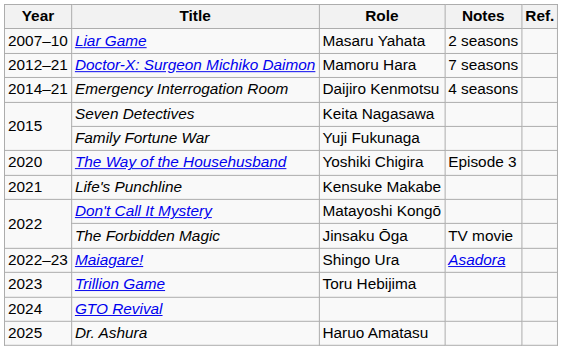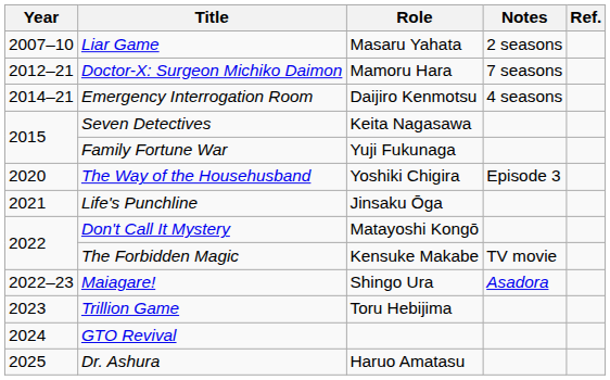Life's Punchline | Role: Kensuke Makabe -> Jinsaku Ōga
The Forbidden Magic | Role: Jinsaku Ōga -> Kensuke Makabe
